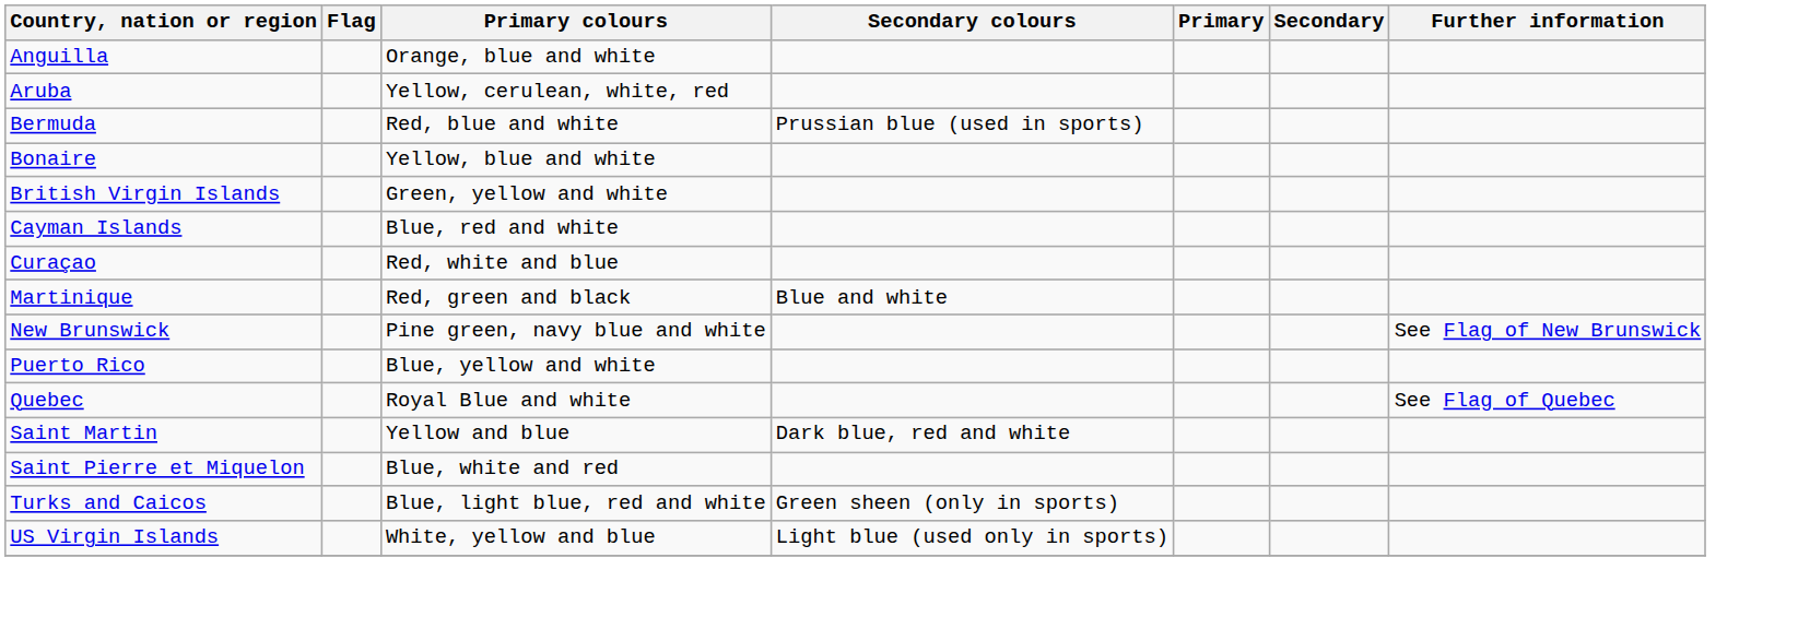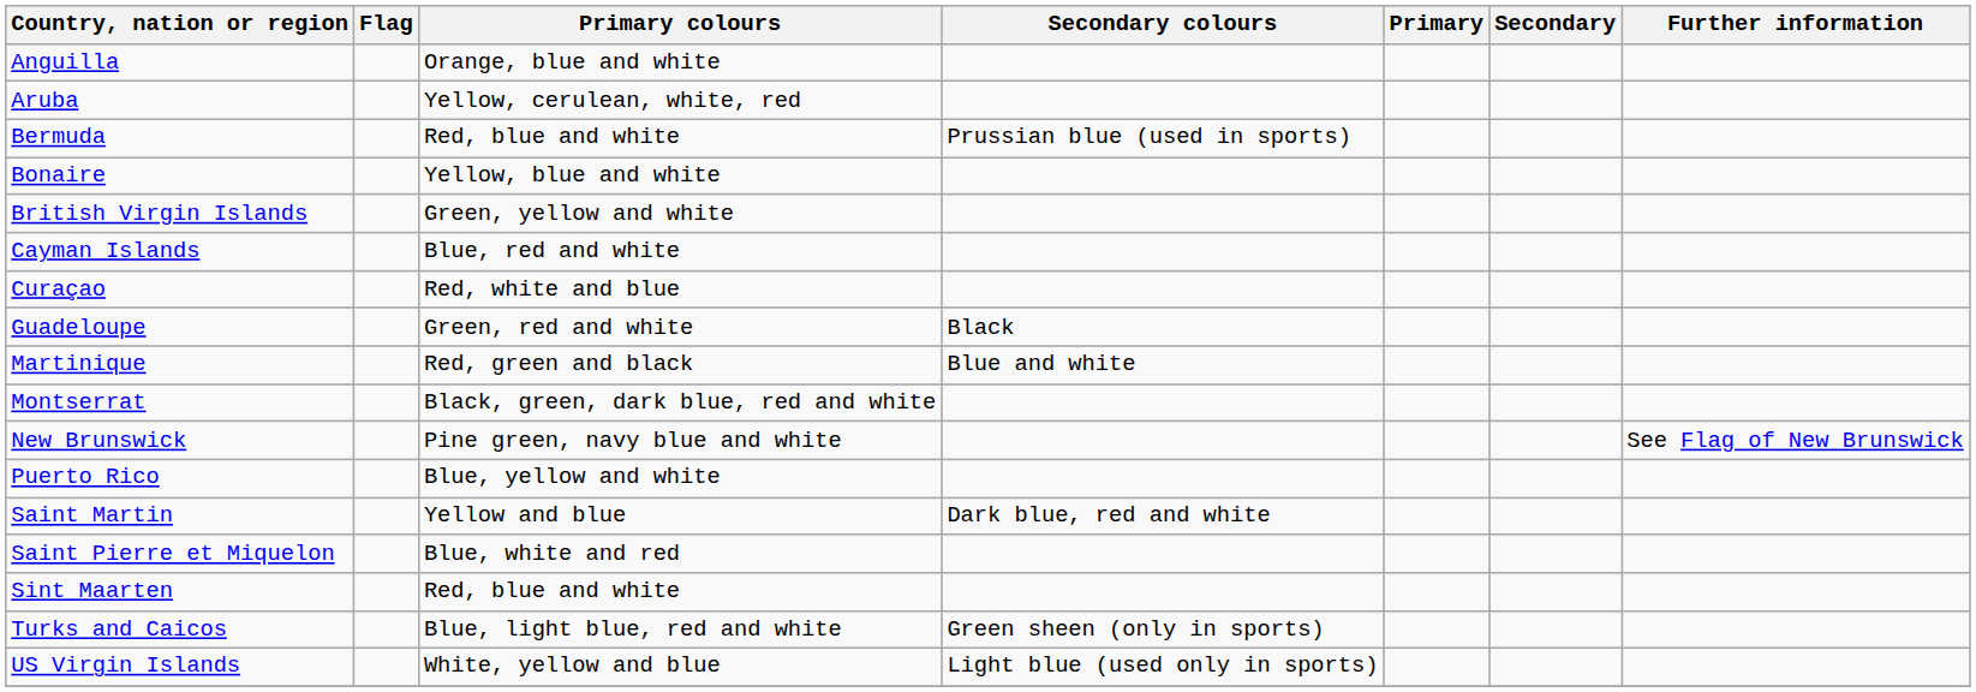+ row: Guadeloupe | Green, red and white | Black
+ row: Montserrat | Black, green, dark blue, red and white
- row: Quebec | Royal Blue and white | See Flag of Quebec
+ row: Sint Maarten | Red, blue and white
